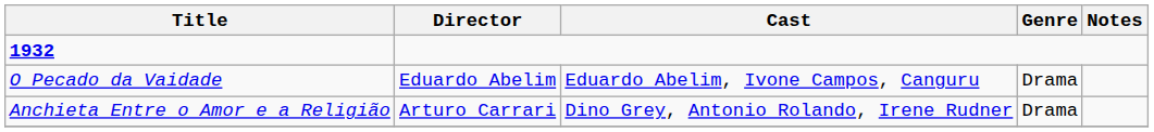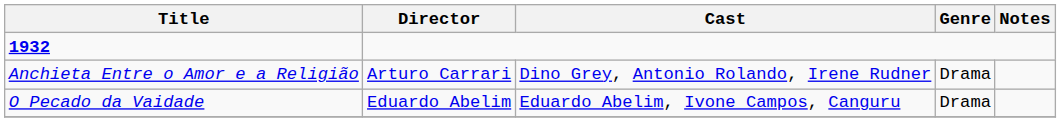rows swapped: Anchieta Entre o Amor e a Religião <-> O Pecado da Vaidade
